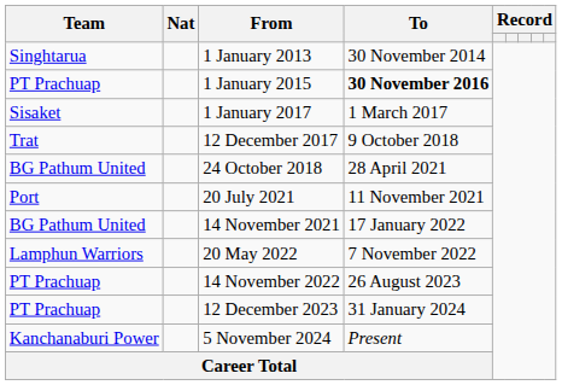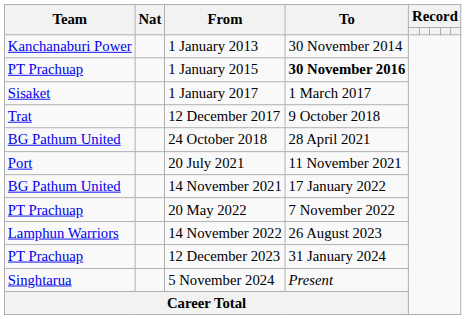1 January 2013 | Team: Singhtarua -> Kanchanaburi Power
20 May 2022 | Team: Lamphun Warriors -> PT Prachuap
14 November 2022 | Team: PT Prachuap -> Lamphun Warriors
5 November 2024 | Team: Kanchanaburi Power -> Singhtarua
